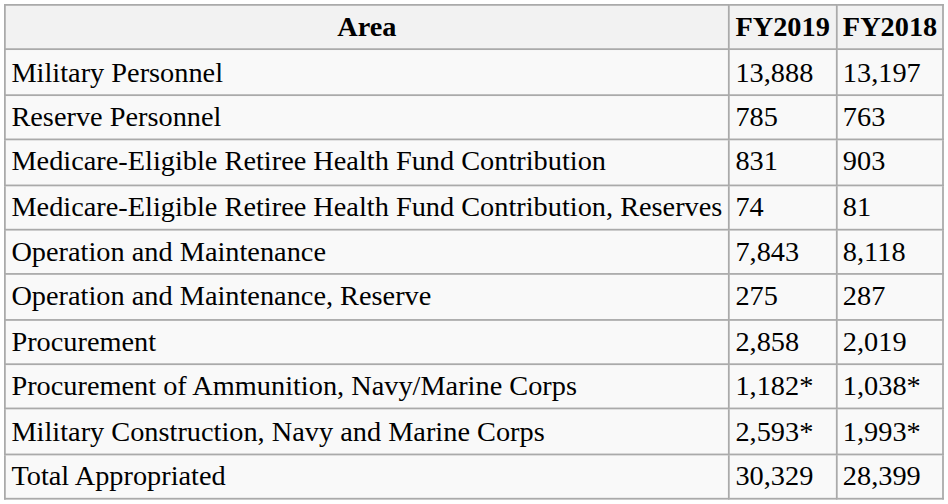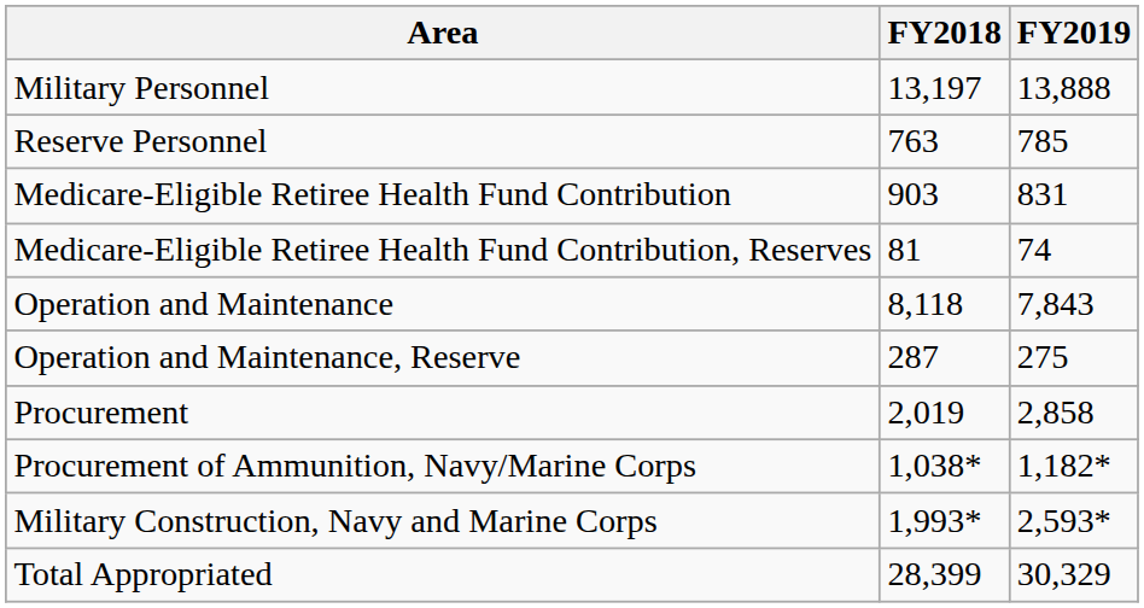columns swapped: FY2018 <-> FY2019
